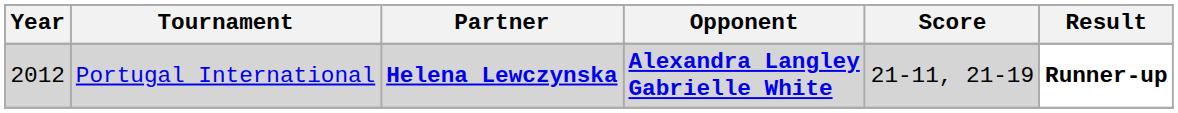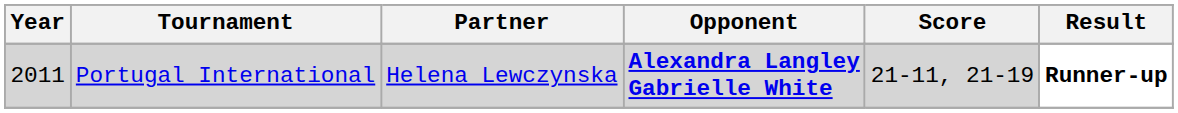Portugal International | Year: 2012 -> 2011
Portugal International | Partner: bold -> normal
